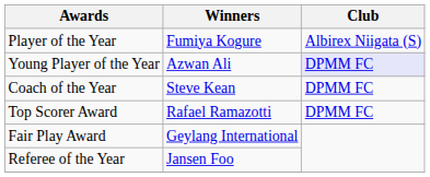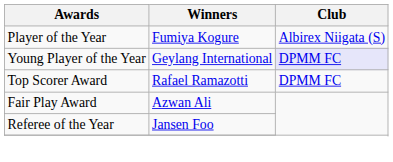Young Player of the Year | Winners: Azwan Ali -> Geylang International
- row: Coach of the Year | Steve Kean | DPMM FC
Fair Play Award | Winners: Geylang International -> Azwan Ali
